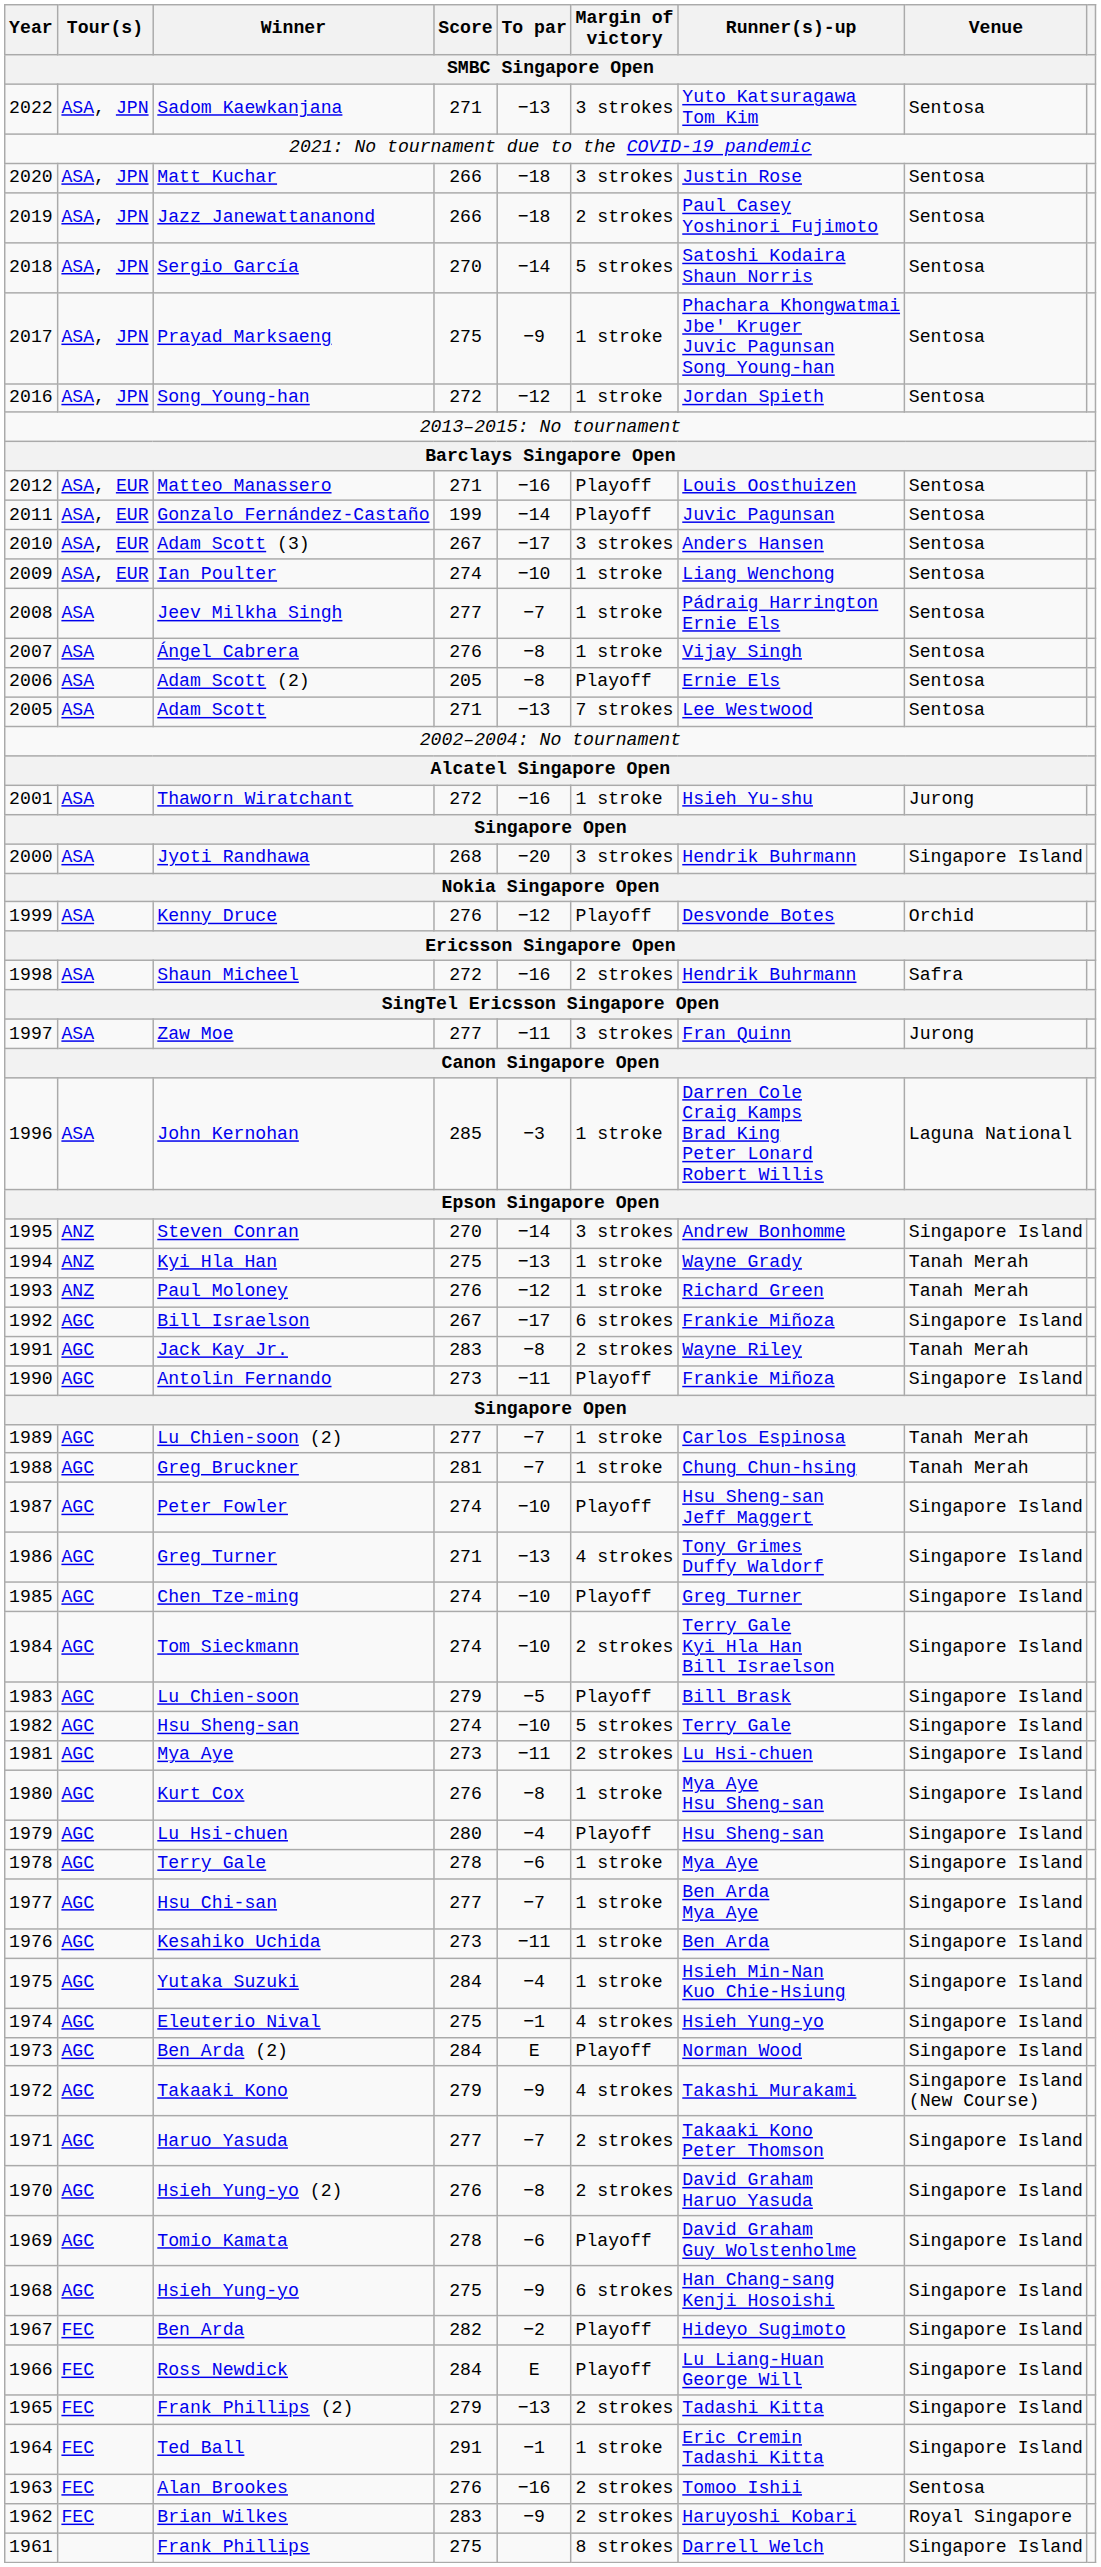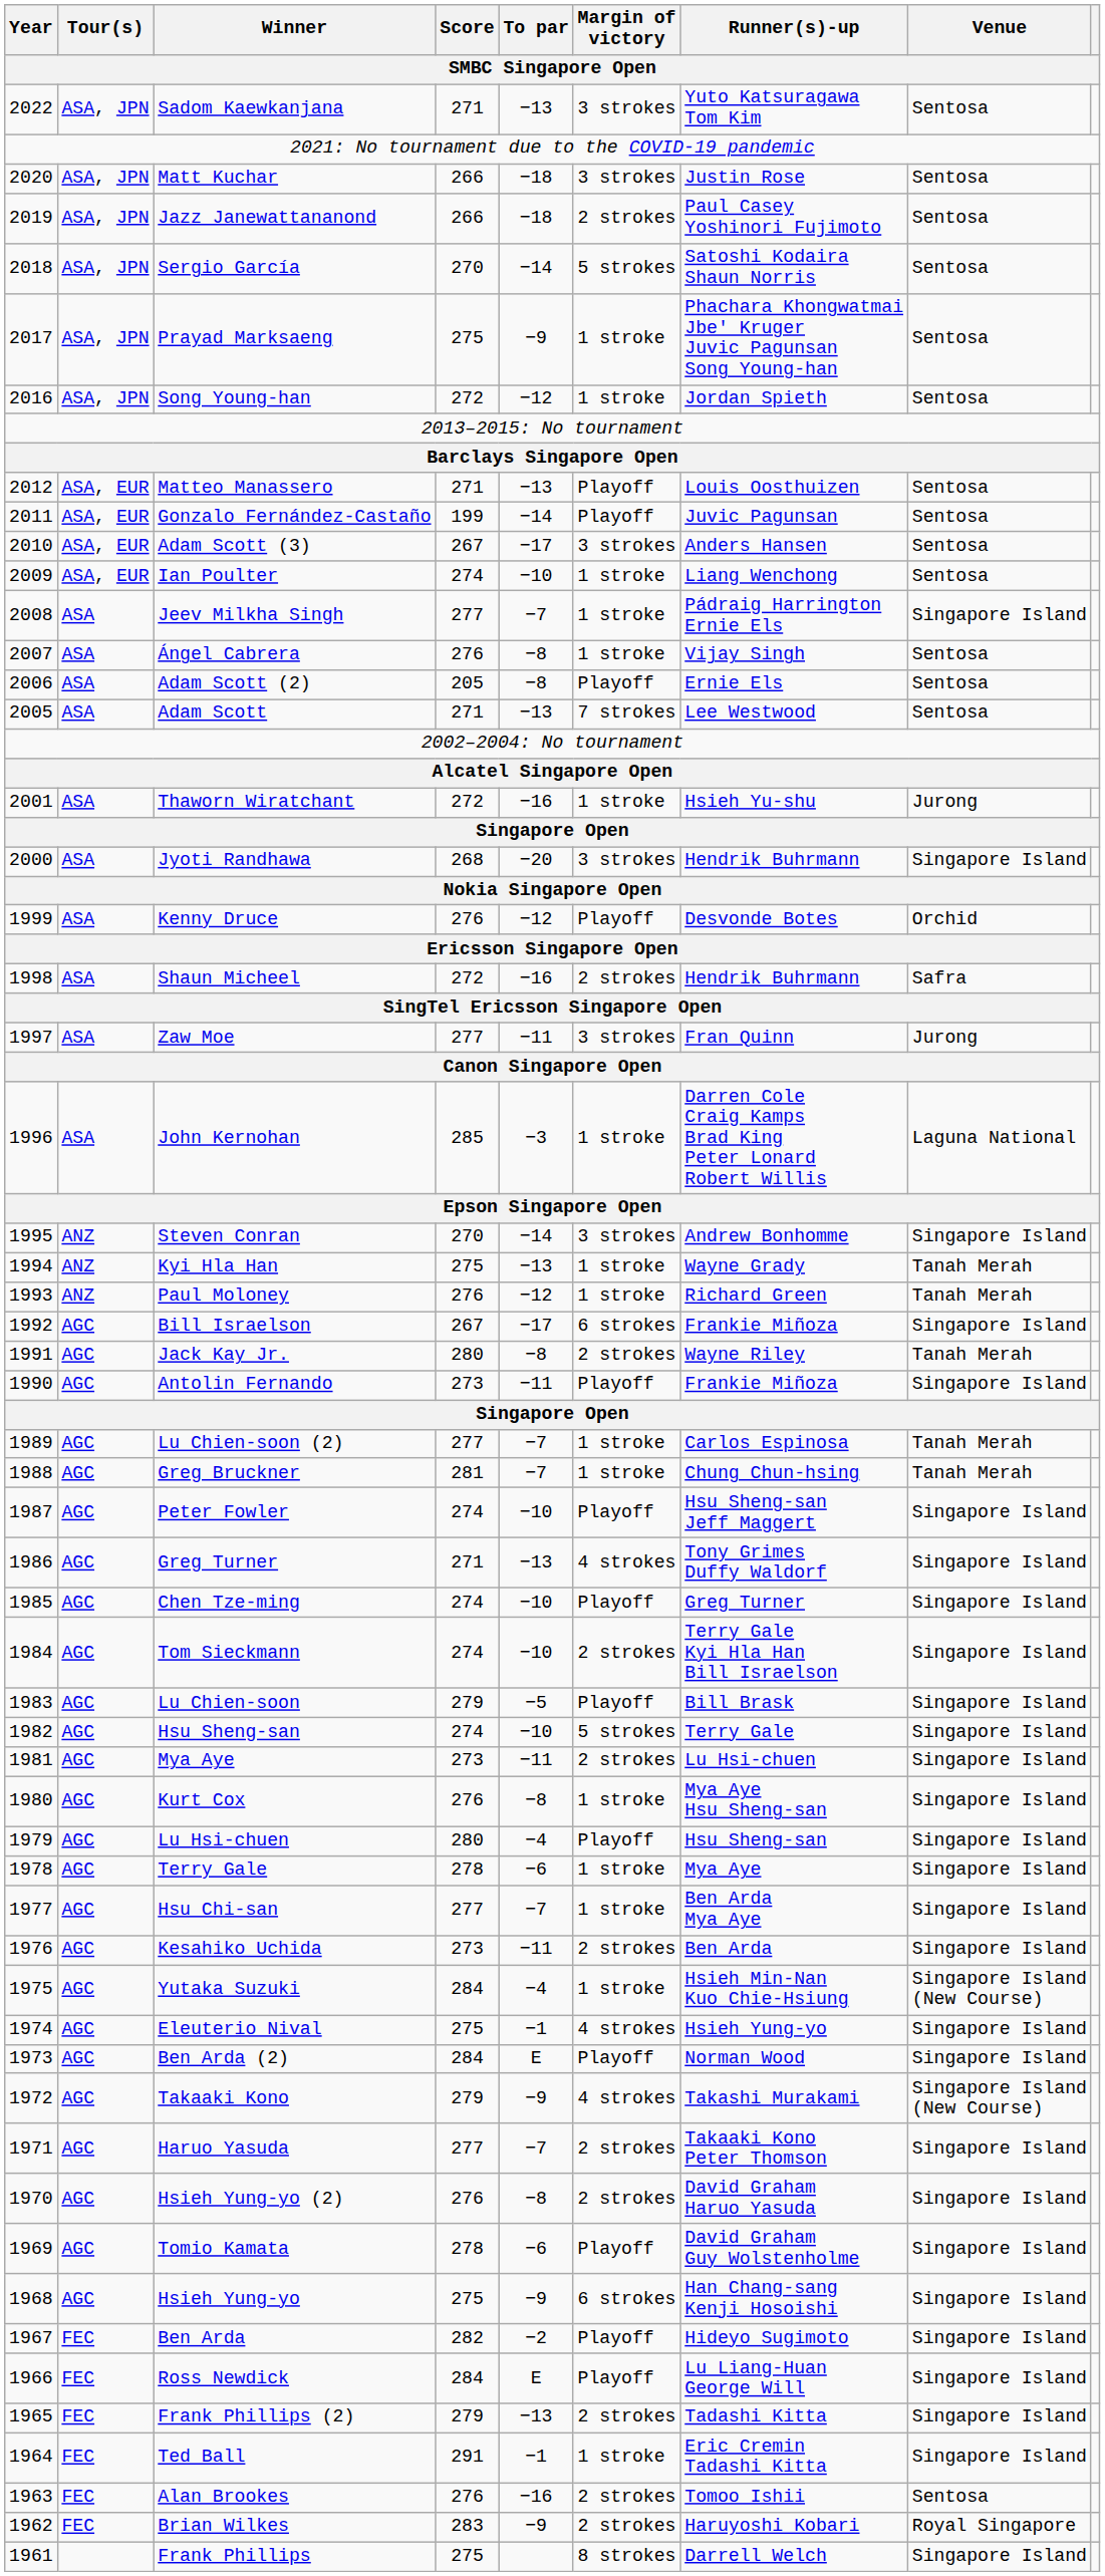Matteo Manassero | To par: −16 -> −13
Jeev Milkha Singh | Venue: Sentosa -> Singapore Island
Jack Kay Jr. | Score: 283 -> 280
Kesahiko Uchida | Margin of victory: 1 stroke -> 2 strokes
Yutaka Suzuki | Venue: Singapore Island -> Singapore Island (New Course)
